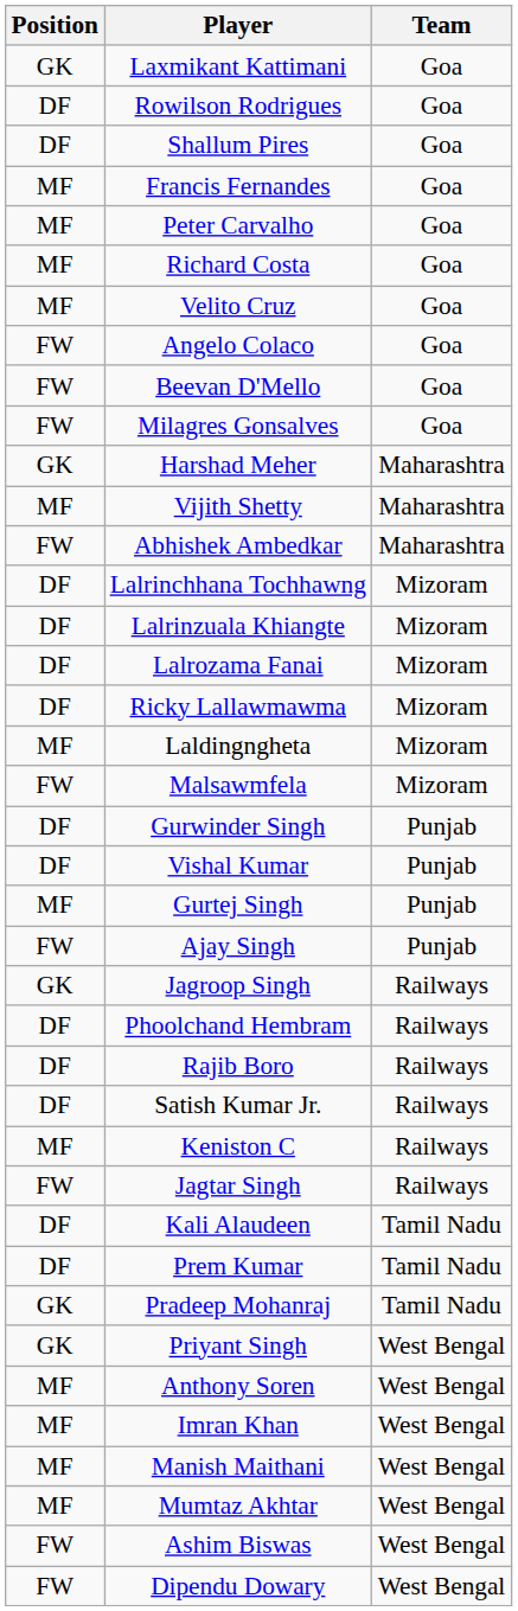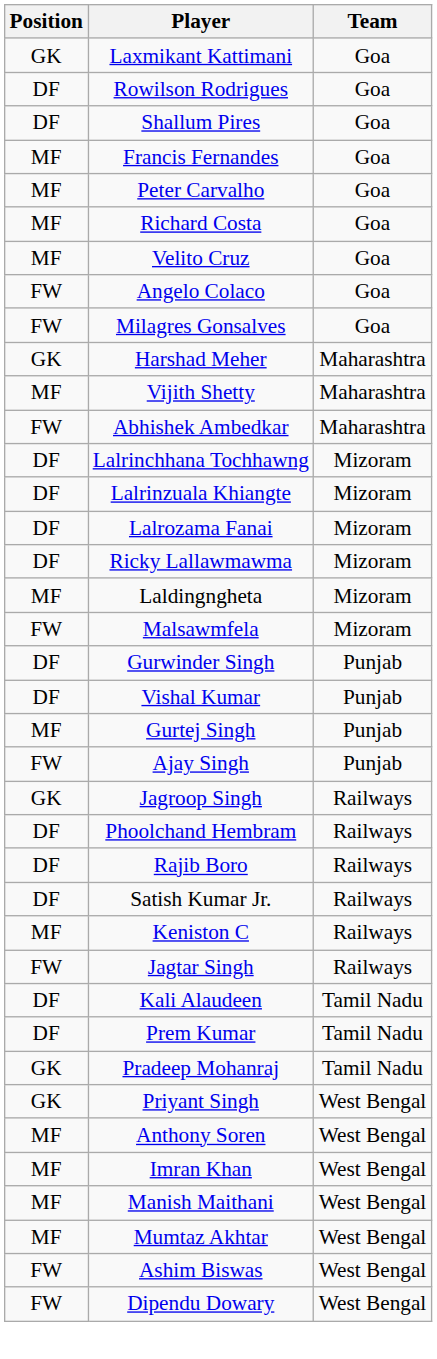- row: FW | Beevan D'Mello | Goa
